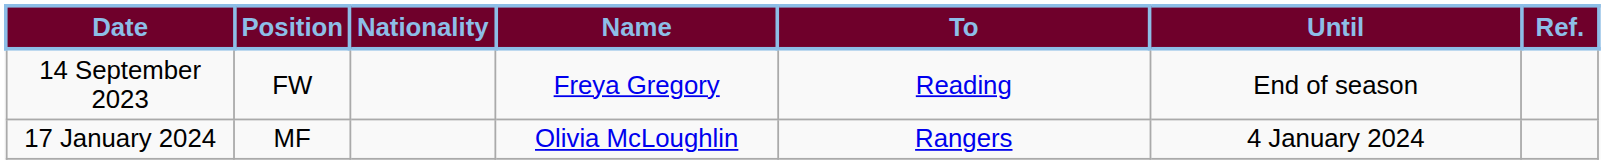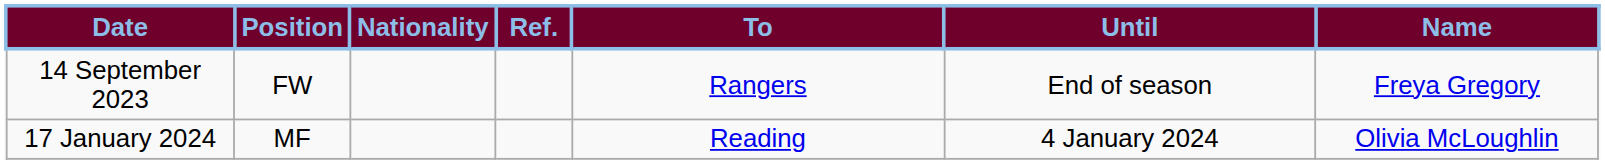columns swapped: Name <-> Ref.
14 September 2023 | To: Reading -> Rangers
17 January 2024 | To: Rangers -> Reading
